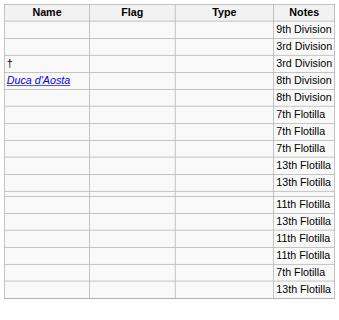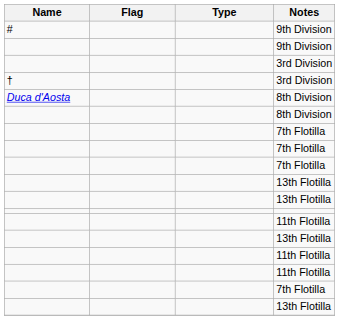+ row: # | 9th Division
